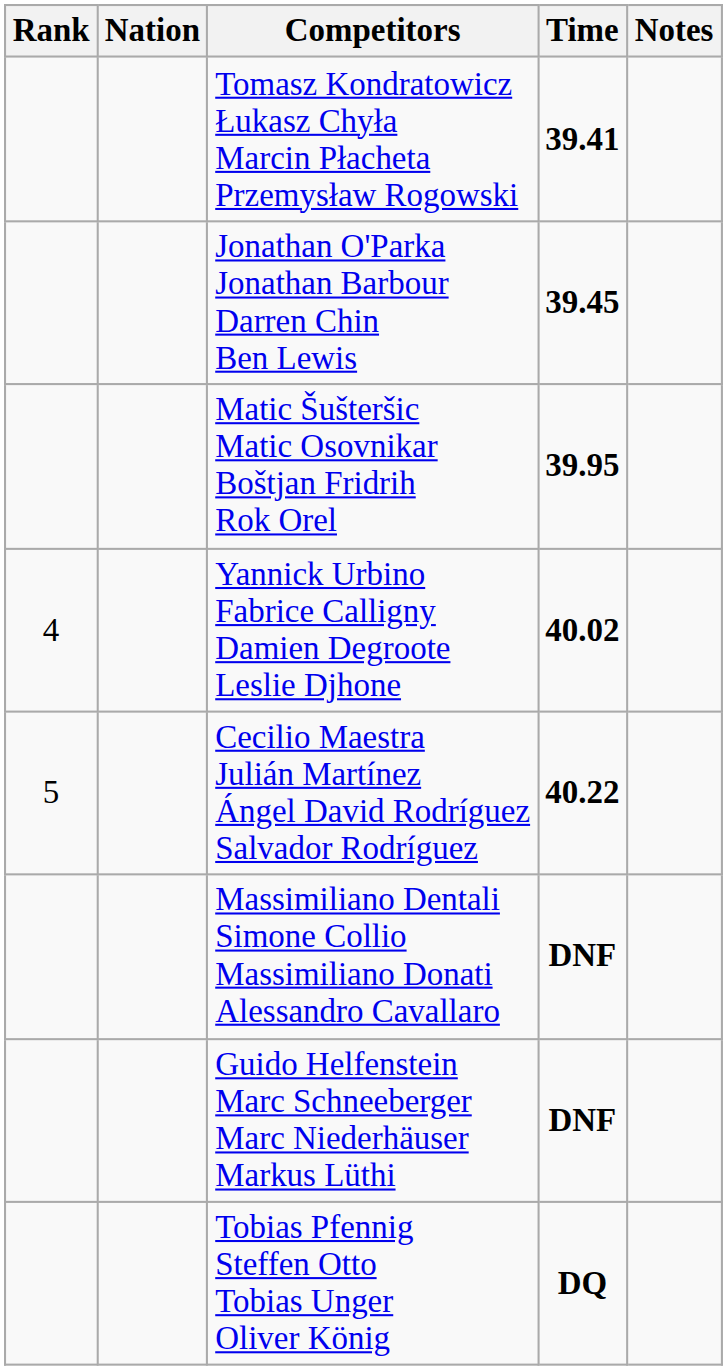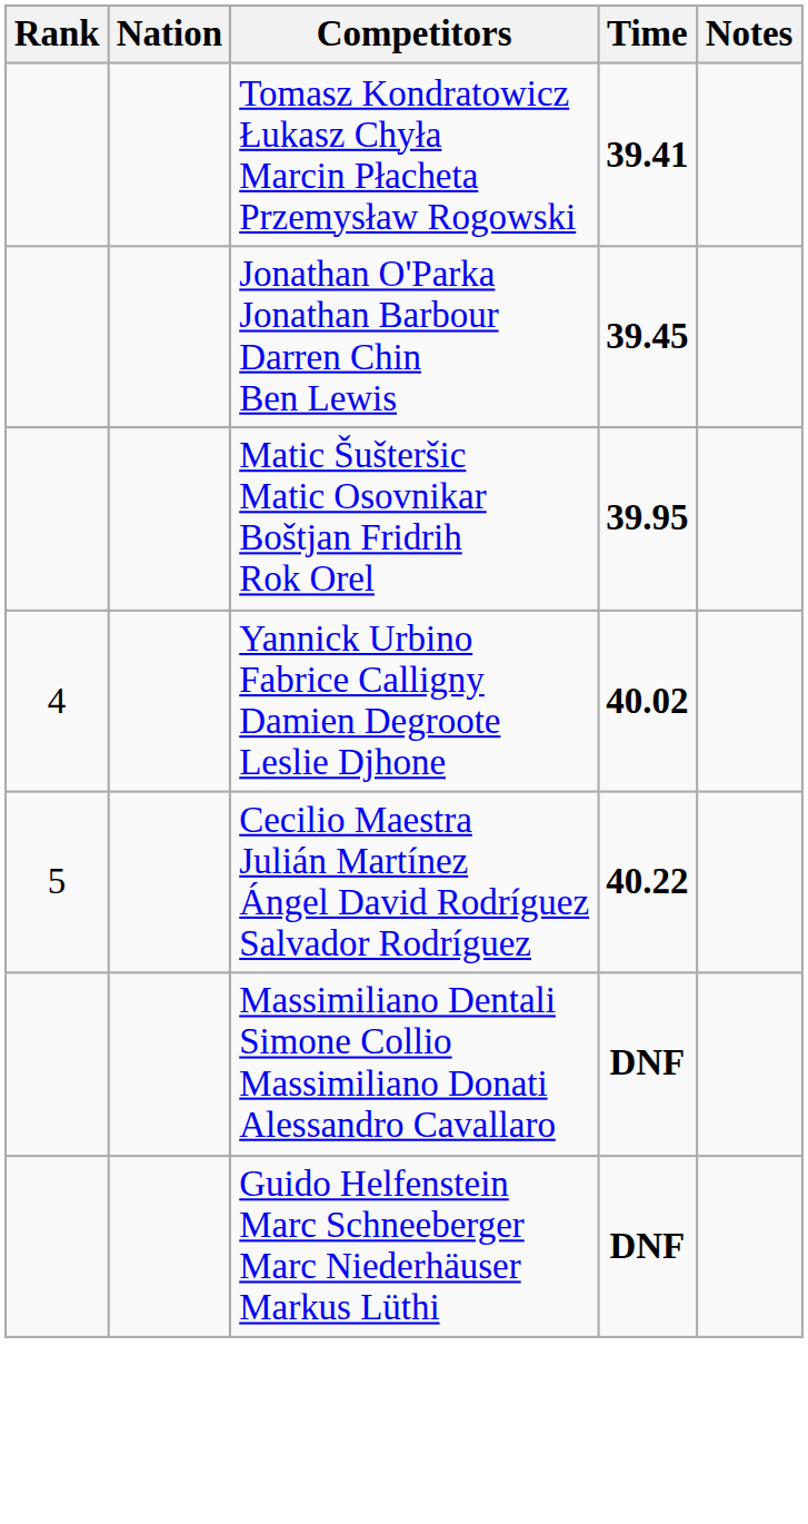- row: Tobias Pfennig Steffen Otto Tobias Unger Oliver König | DQ
